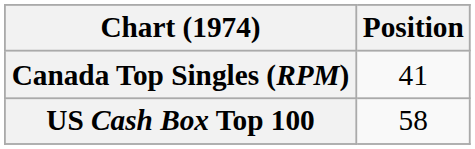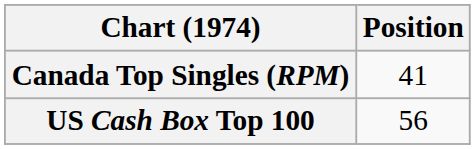US Cash Box Top 100 | Position: 58 -> 56
